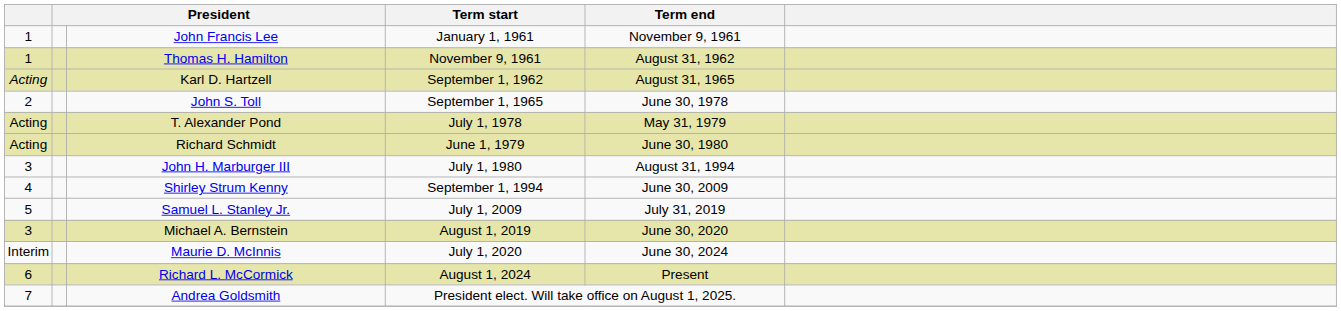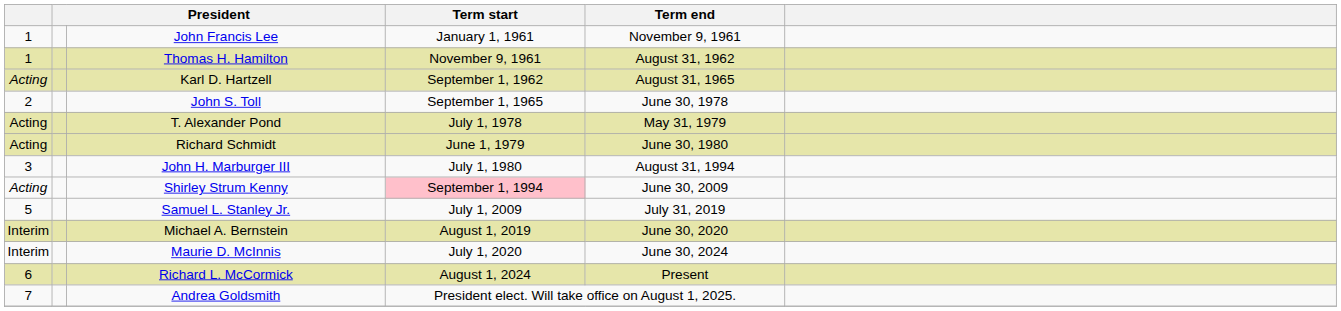Shirley Strum Kenny | column 1: 4 -> Acting
Shirley Strum Kenny | Term start: no background -> pink background
Michael A. Bernstein | column 1: 3 -> Interim
